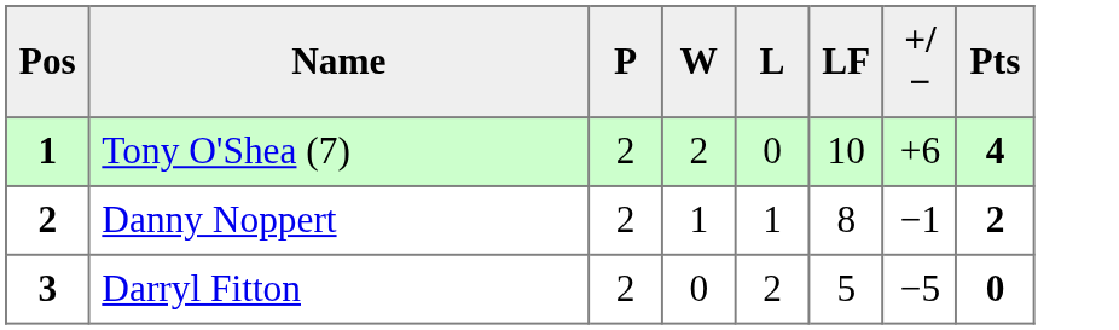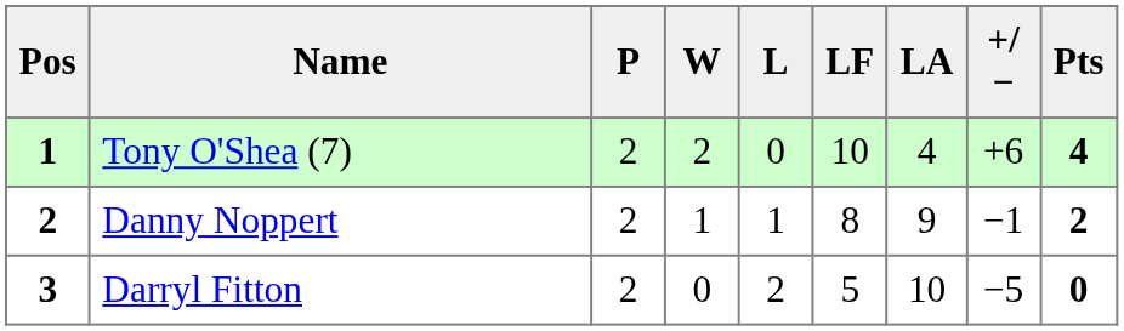+ column: LA | 4 | 9 | 10
